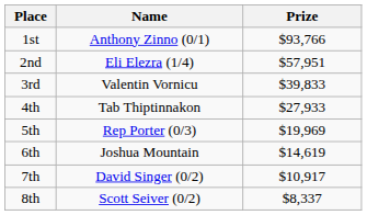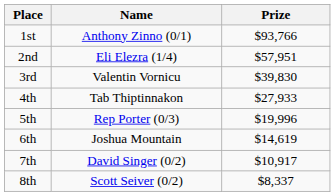3rd | Prize: $39,833 -> $39,830
5th | Prize: $19,969 -> $19,996
